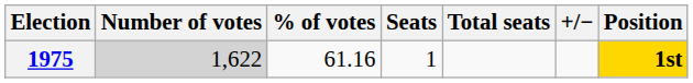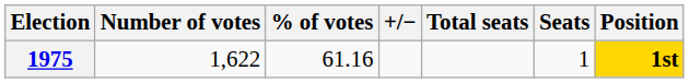columns swapped: Seats <-> +/−
1975 | Number of votes: lightgrey background -> no background
